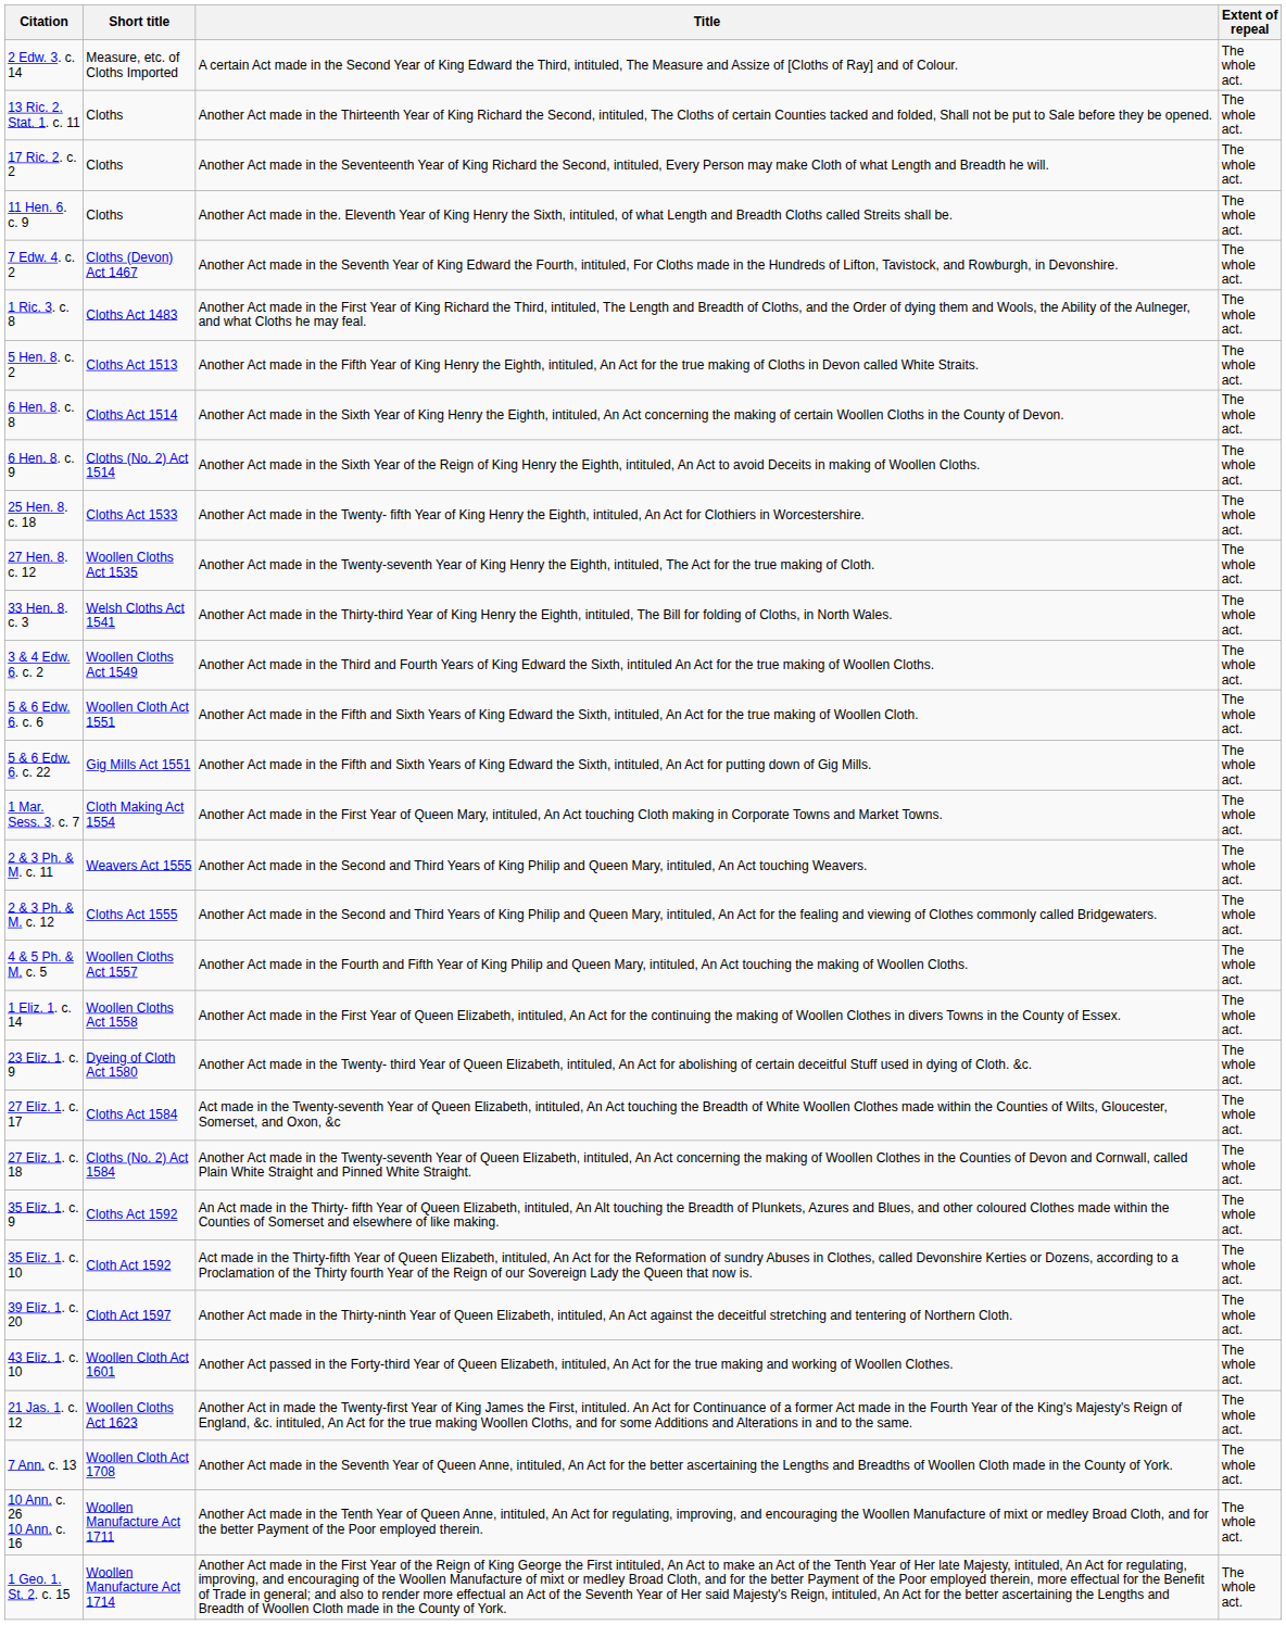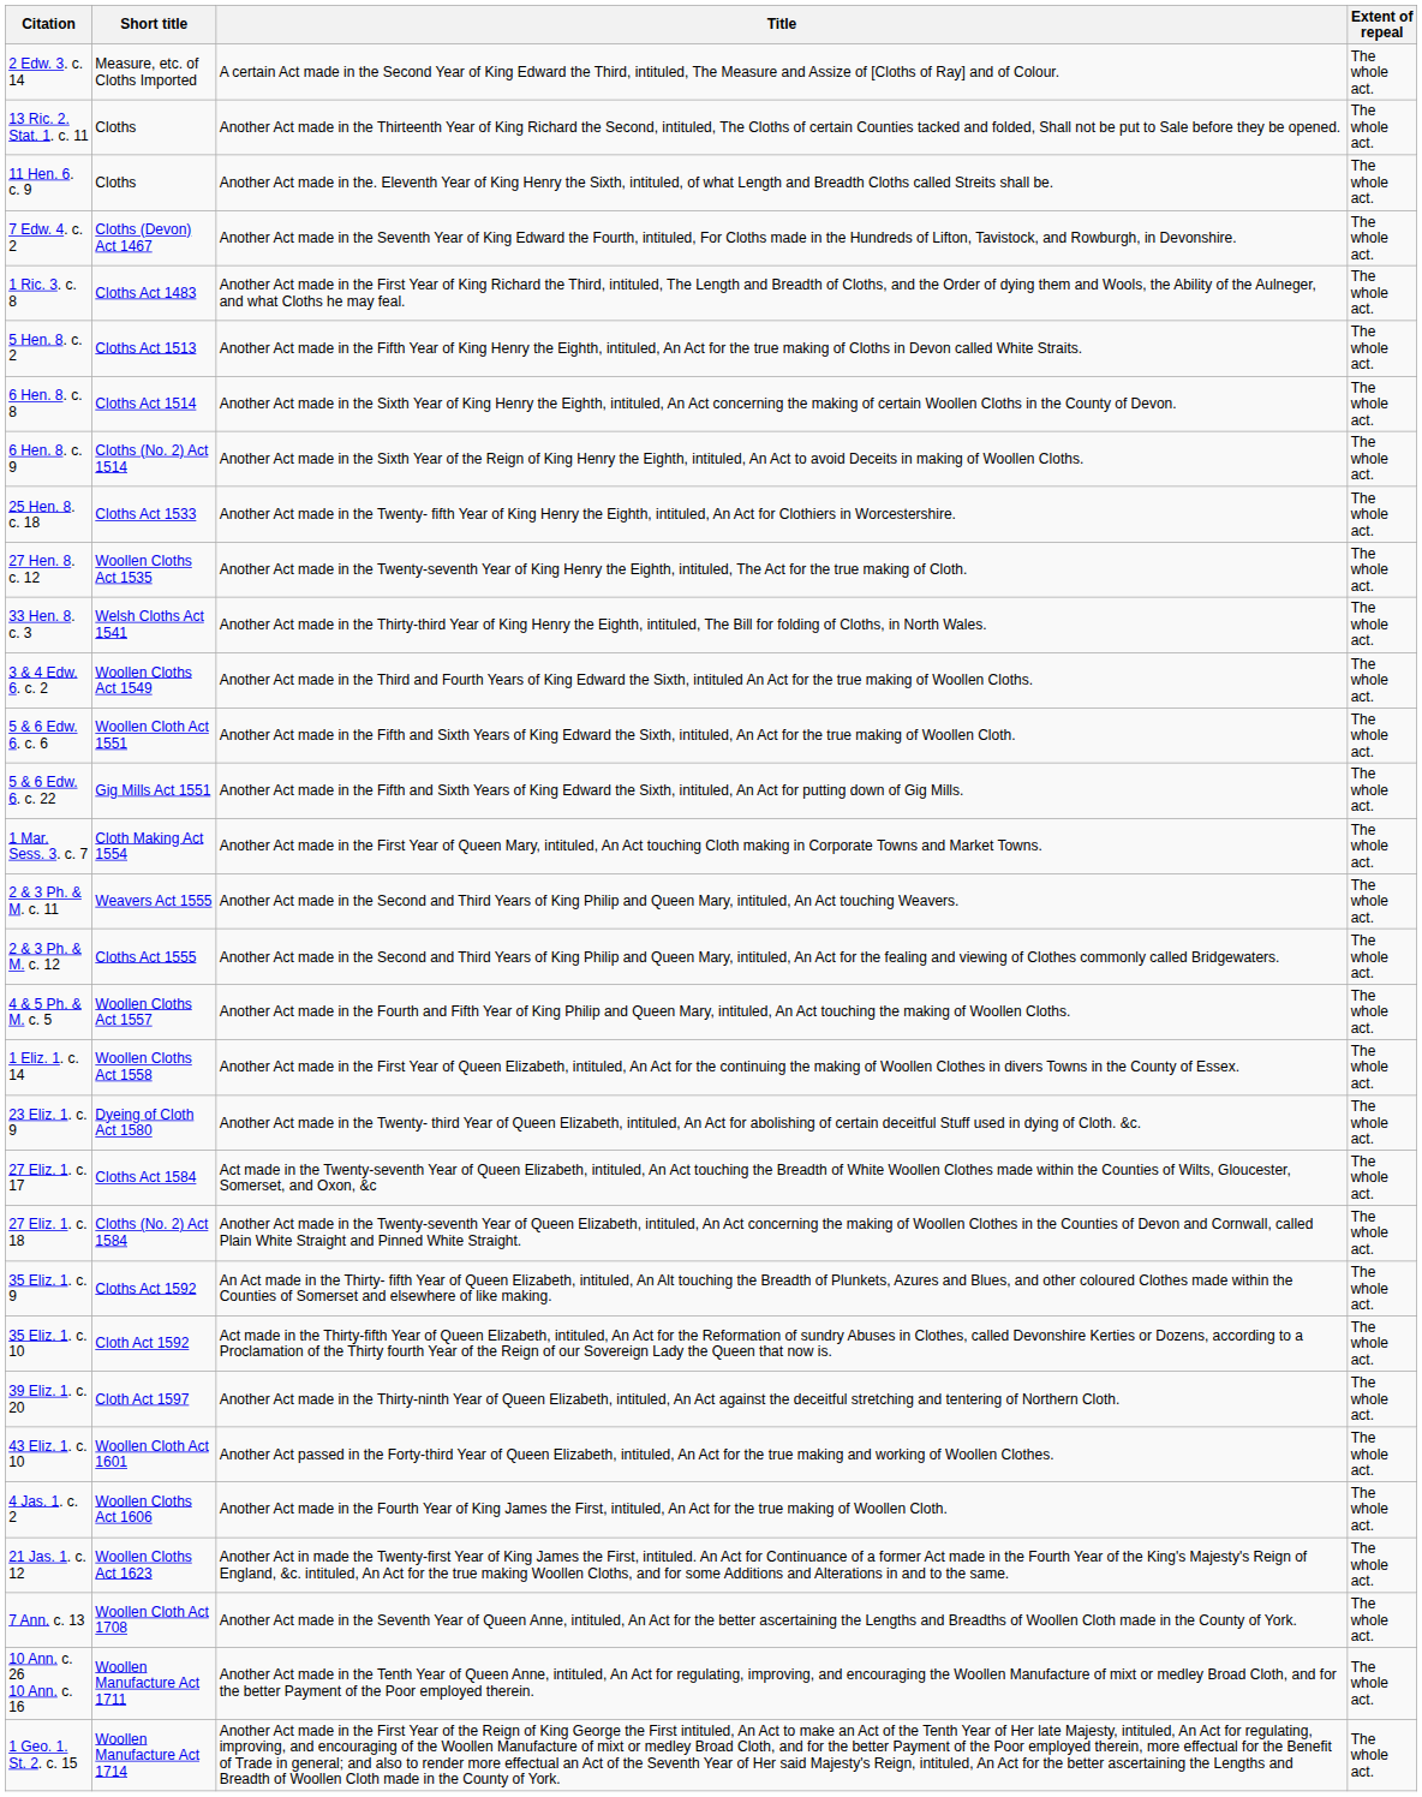- row: 17 Ric. 2. c. 2 | Cloths | Another Act made in the Seventeenth Year of King Richard the Second, intituled, Every Person may make Cloth of what Length and Breadth he will. | The whole act.
+ row: 4 Jas. 1. c. 2 | Woollen Cloths Act 1606 | Another Act made in the Fourth Year of King James the First, intituled, An Act for the true making of Woollen Cloth. | The whole act.
